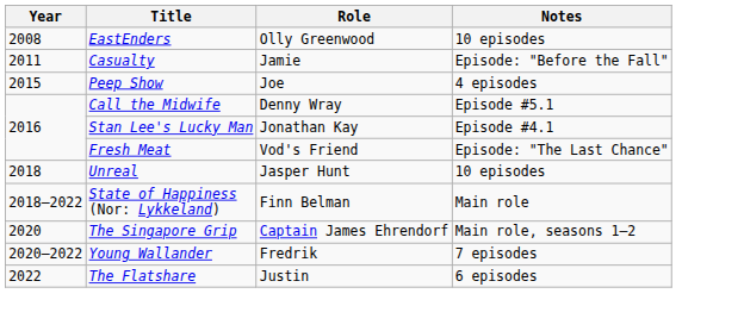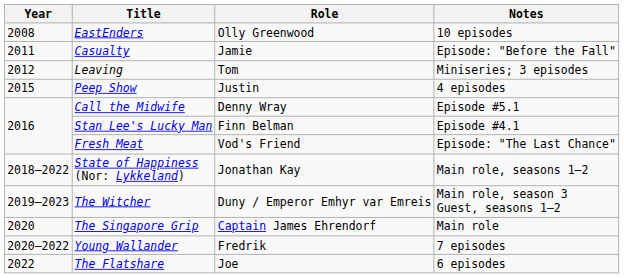+ row: 2012 | Leaving | Tom | Miniseries; 3 episodes
Peep Show | Role: Joe -> Justin
Stan Lee's Lucky Man | Role: Jonathan Kay -> Finn Belman
- row: 2018 | Unreal | Jasper Hunt | 10 episodes
State of Happiness (Nor: Lykkeland) | Role: Finn Belman -> Jonathan Kay
State of Happiness (Nor: Lykkeland) | Notes: Main role -> Main role, seasons 1–2
+ row: 2019–2023 | The Witcher | Duny / Emperor Emhyr var Emreis | Main role, season 3 Guest, seasons 1–2
The Singapore Grip | Notes: Main role, seasons 1–2 -> Main role
The Flatshare | Role: Justin -> Joe
